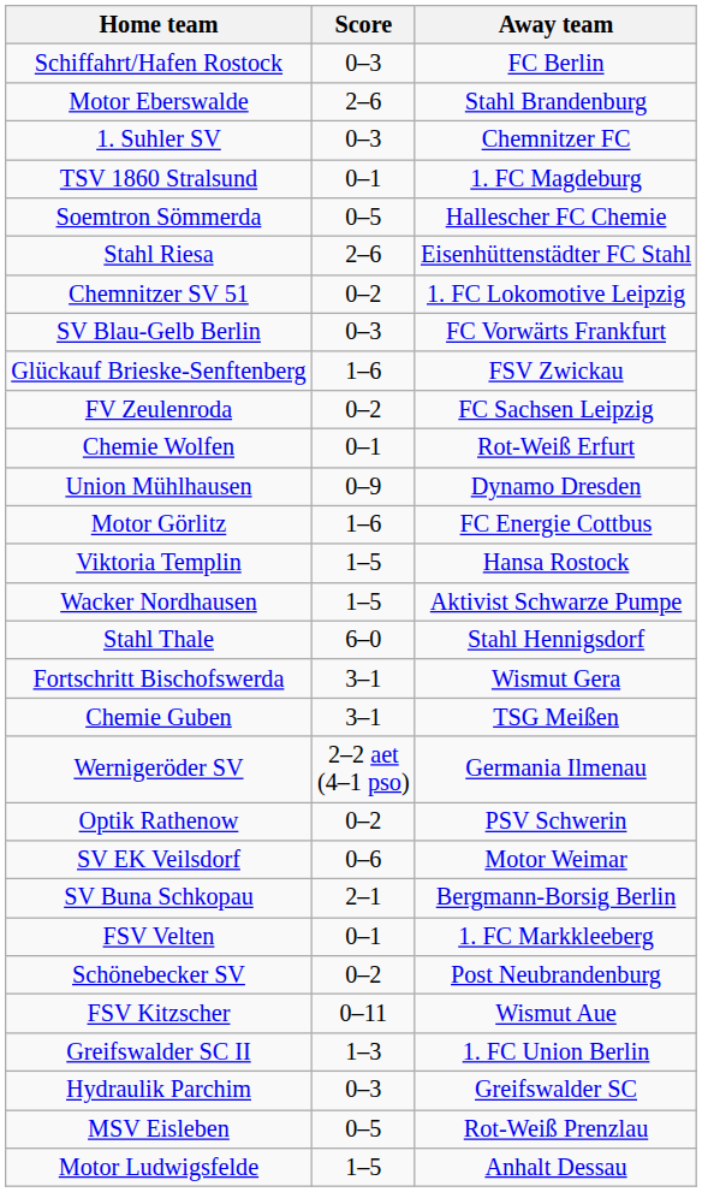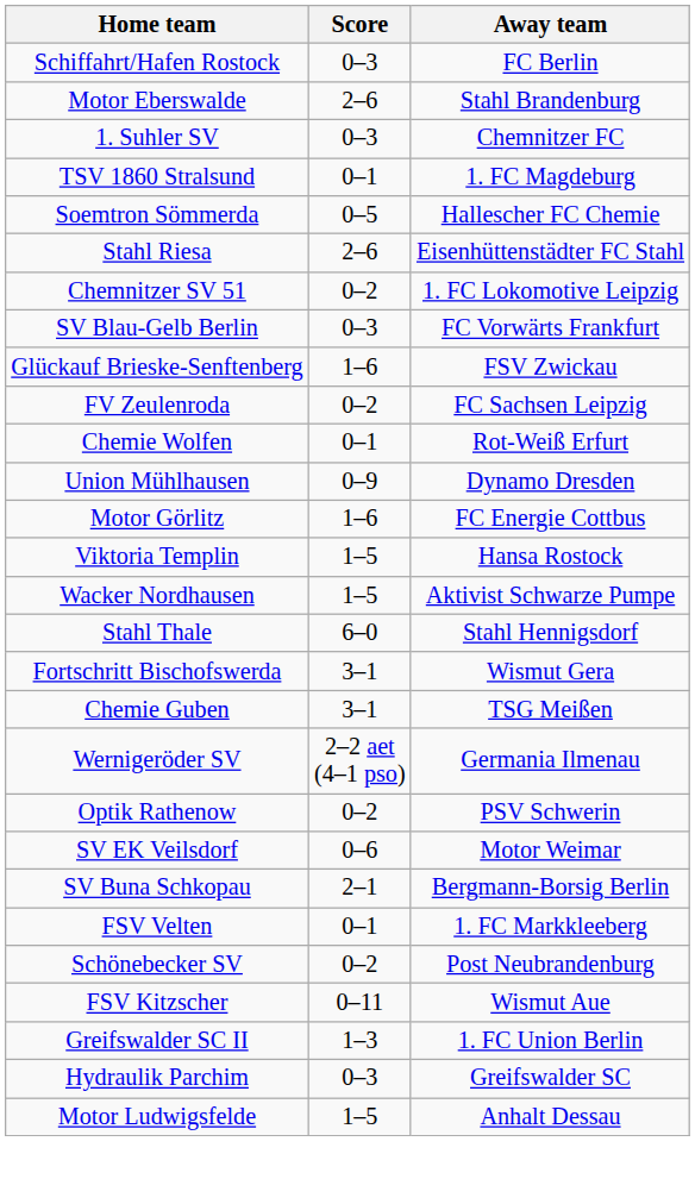- row: MSV Eisleben | 0–5 | Rot-Weiß Prenzlau
